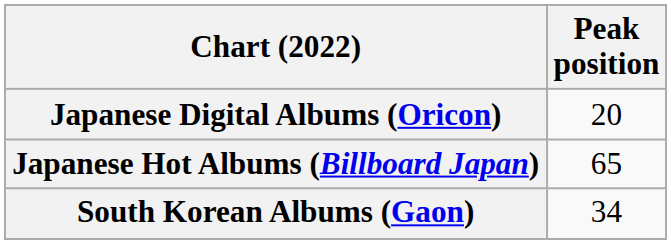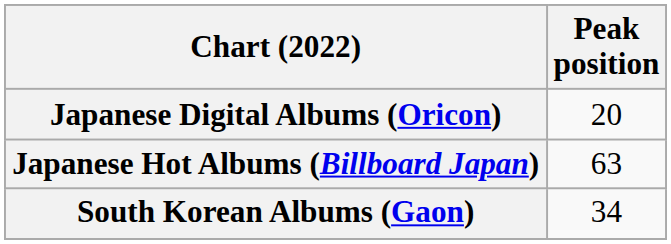Japanese Hot Albums (Billboard Japan) | Peak position: 65 -> 63
